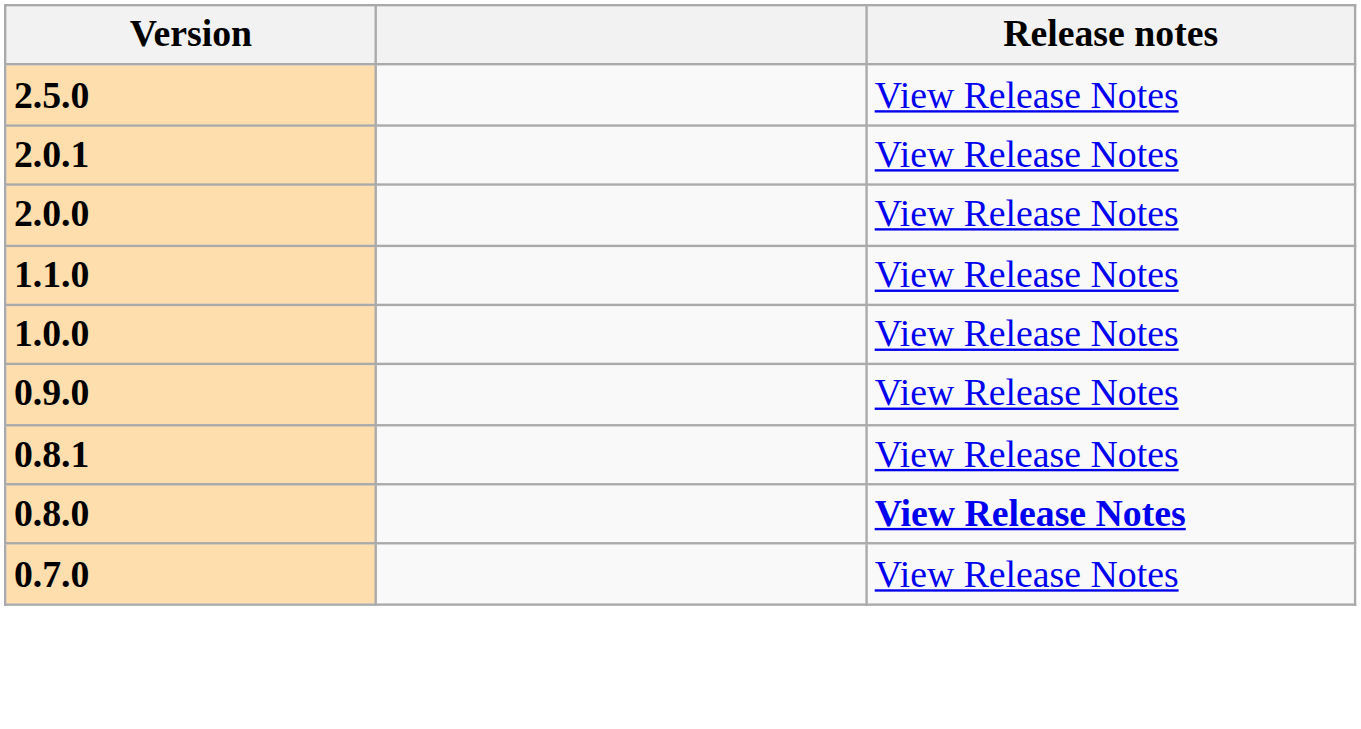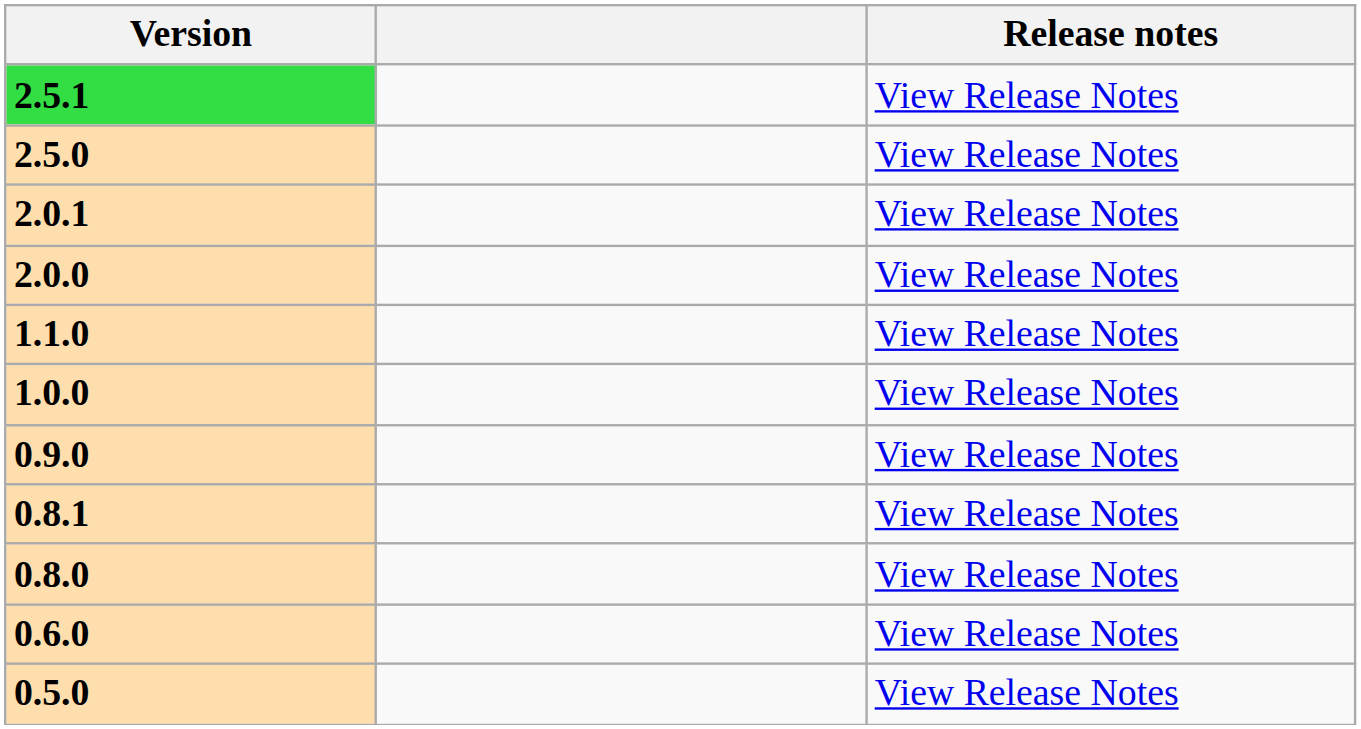+ row: 2.5.1 | View Release Notes
0.8.0 | Release notes: bold -> normal
- row: 0.7.0 | View Release Notes
+ row: 0.6.0 | View Release Notes
+ row: 0.5.0 | View Release Notes
